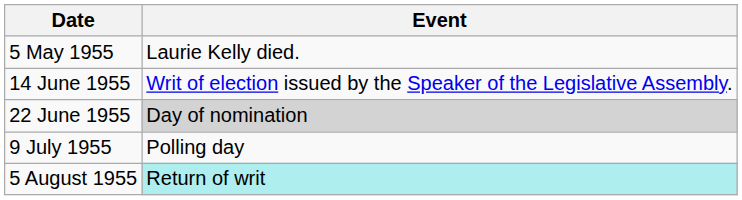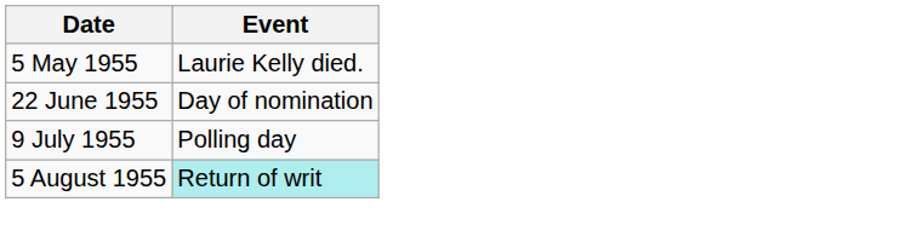- row: 14 June 1955 | Writ of election issued by the Speaker of the Legislative Assembly.
22 June 1955 | Event: lightgrey background -> no background
